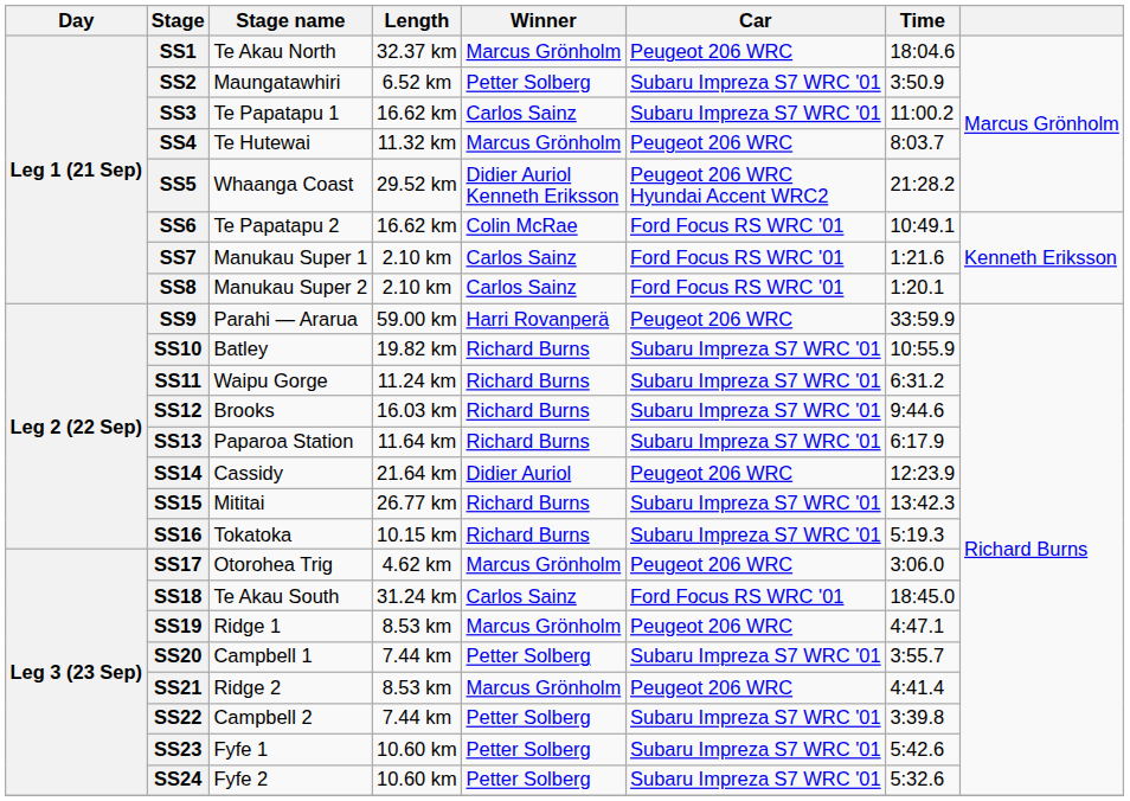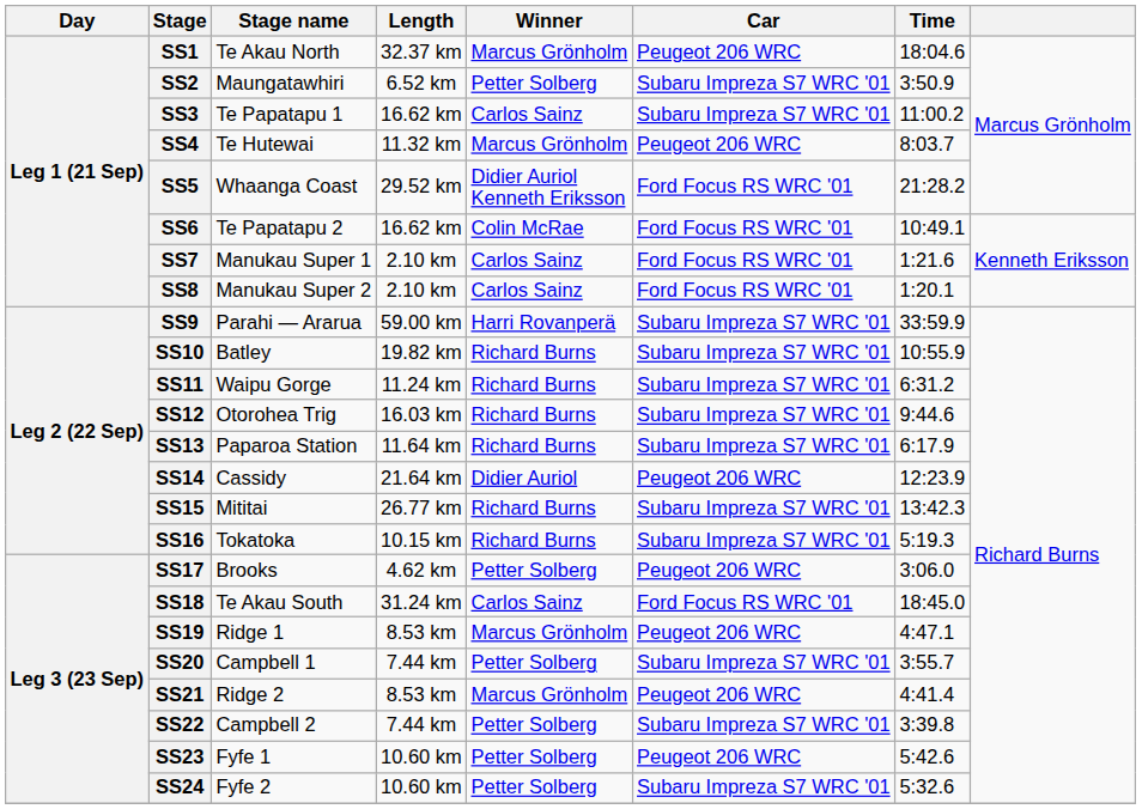SS5 | Car: Peugeot 206 WRC Hyundai Accent WRC2 -> Ford Focus RS WRC '01
SS9 | Car: Peugeot 206 WRC -> Subaru Impreza S7 WRC '01
SS12 | Stage name: Brooks -> Otorohea Trig
SS17 | Stage name: Otorohea Trig -> Brooks
SS17 | Winner: Marcus Grönholm -> Petter Solberg
SS23 | Car: Subaru Impreza S7 WRC '01 -> Peugeot 206 WRC
